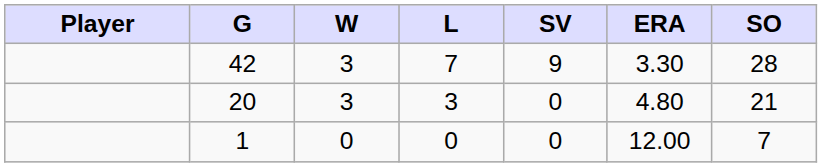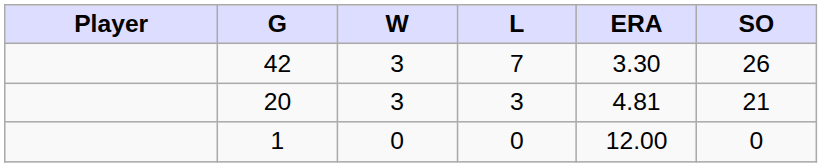- column: SV | 9 | 0 | 0
42 | SO: 28 -> 26
20 | ERA: 4.80 -> 4.81
1 | SO: 7 -> 0
